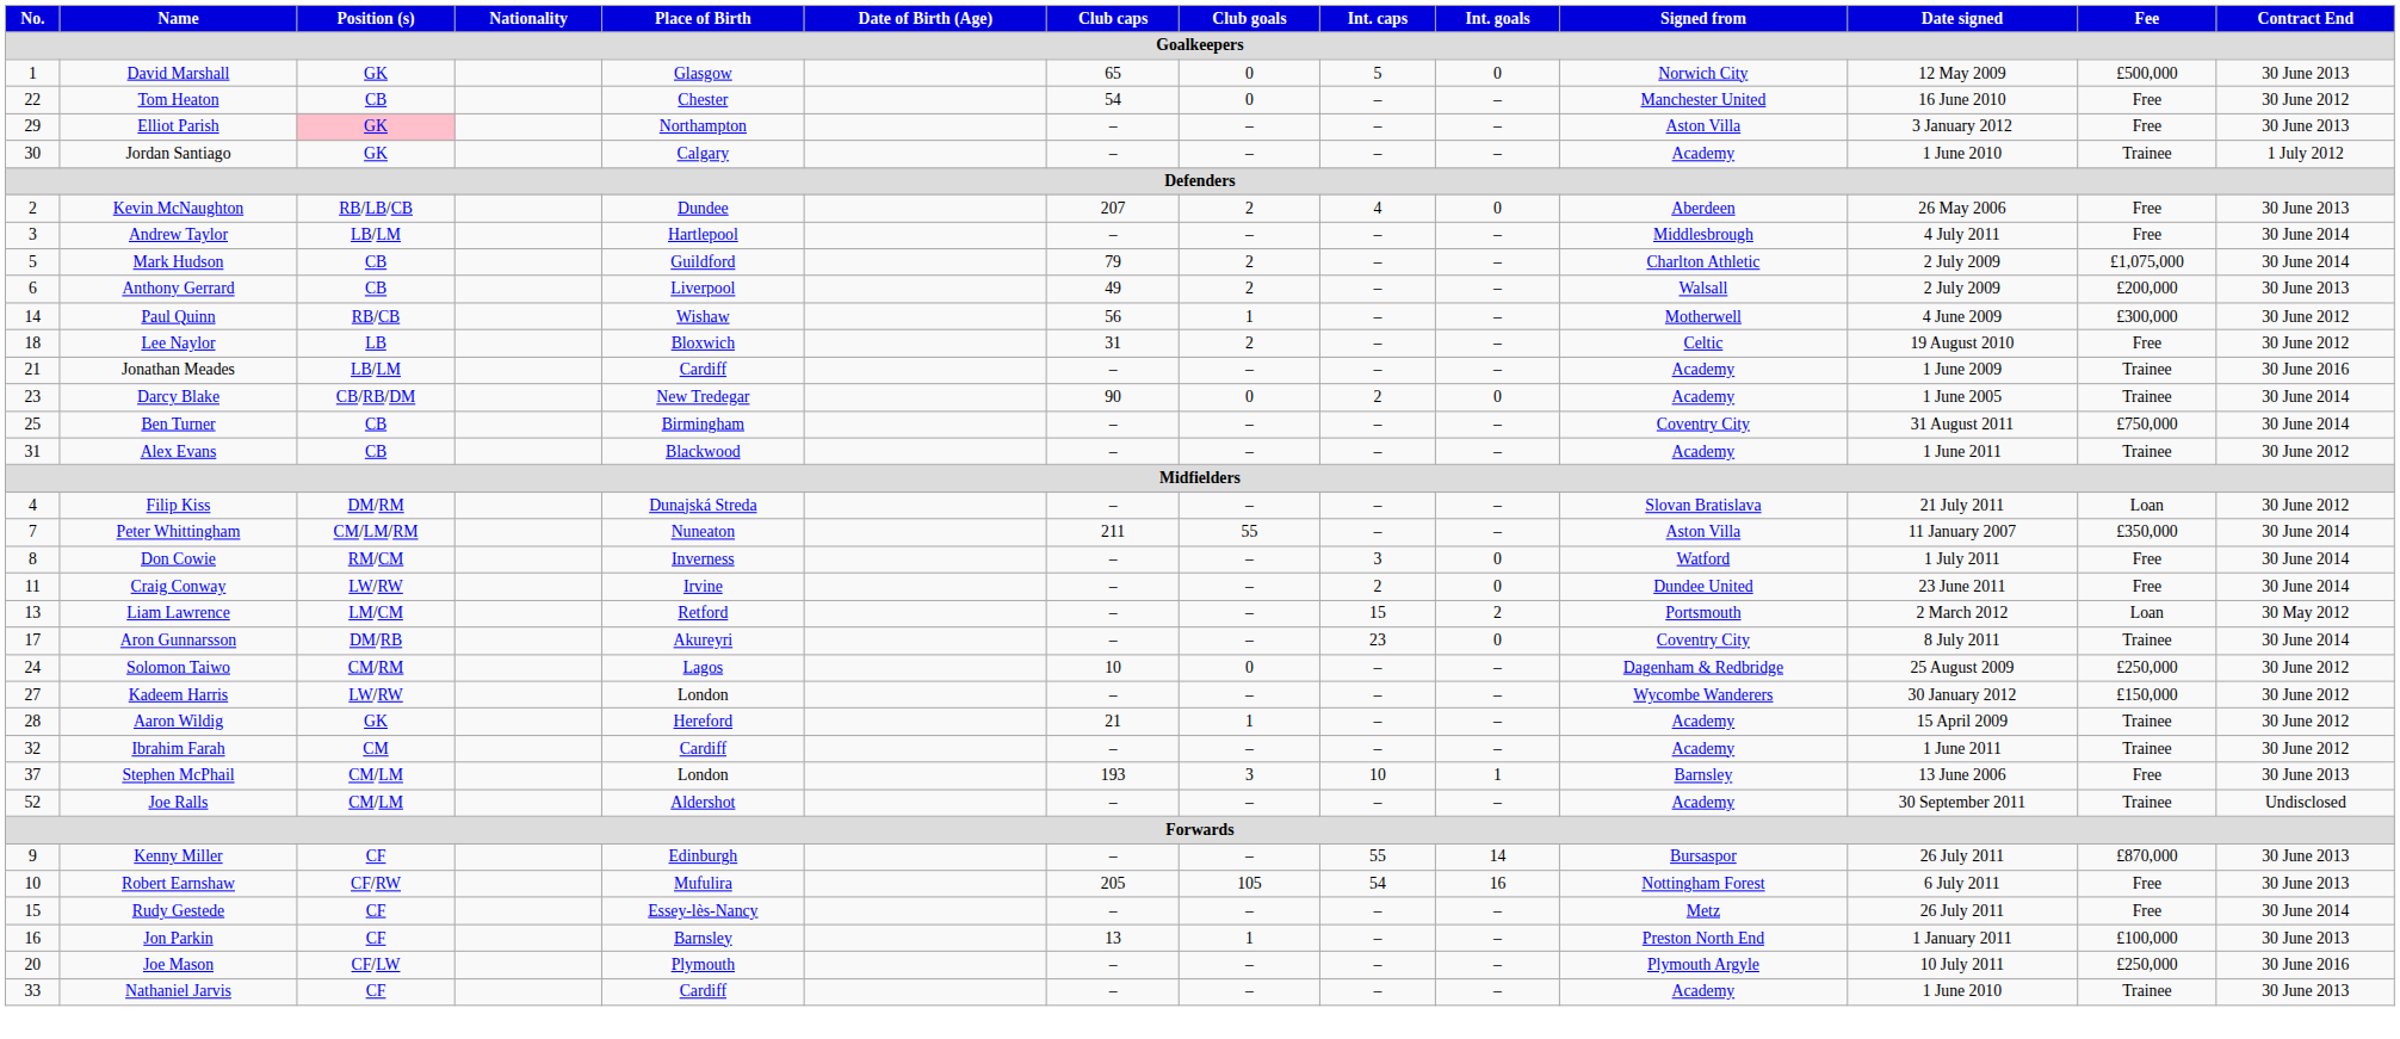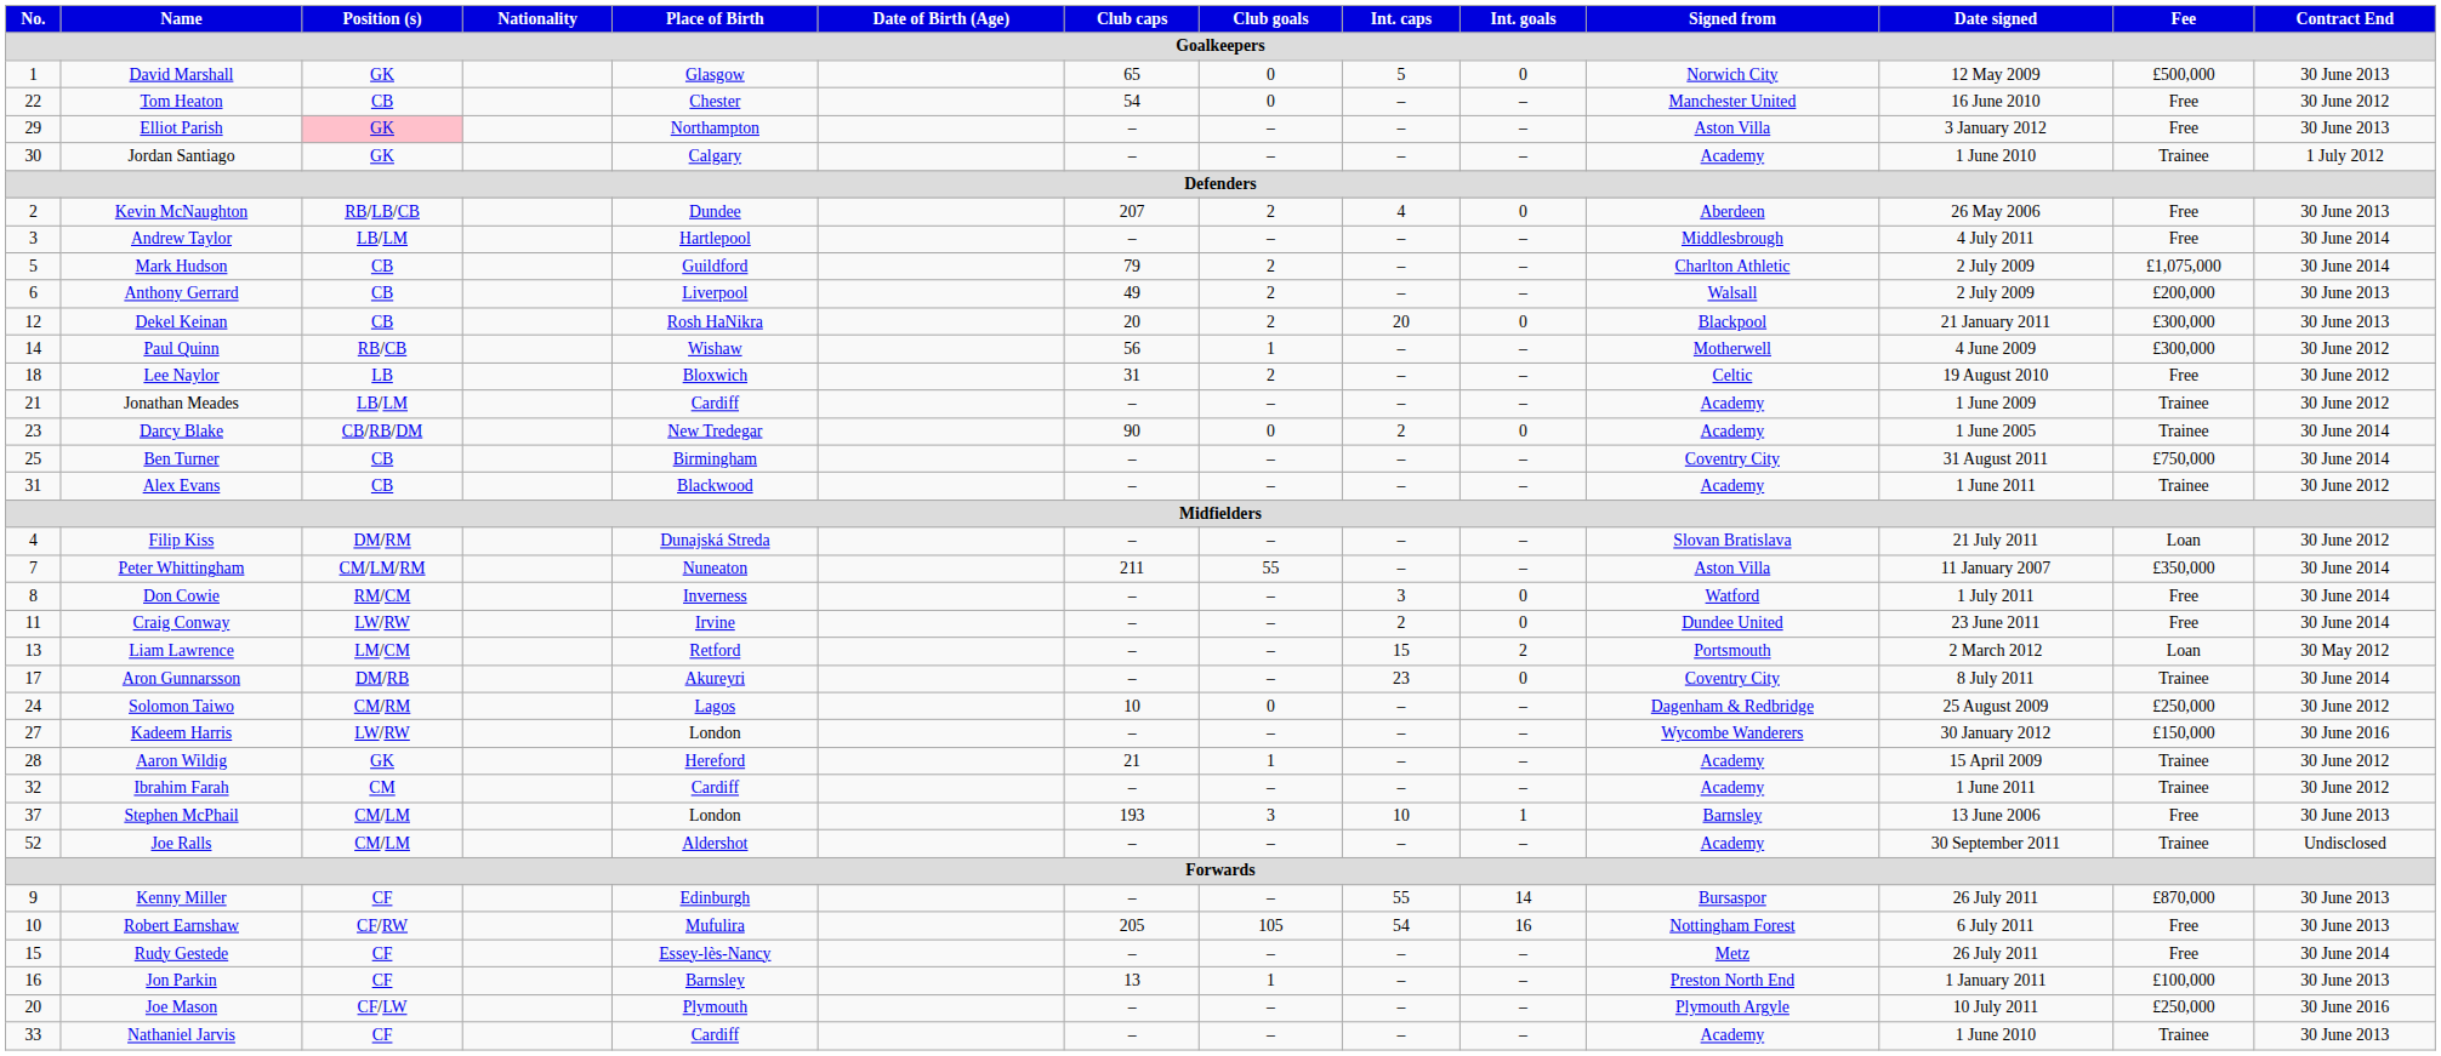+ row: 12 | Dekel Keinan | CB | Rosh HaNikra | 20 | 2 | 20 | 0 | Blackpool | 21 January 2011 | £300,000 | 30 June 2013
Jonathan Meades | Contract End: 30 June 2016 -> 30 June 2012
Kadeem Harris | Contract End: 30 June 2012 -> 30 June 2016
